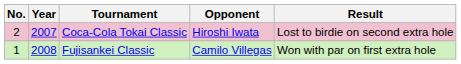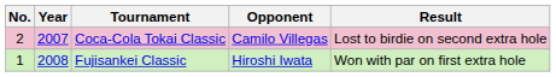Coca-Cola Tokai Classic | Opponent: Hiroshi Iwata -> Camilo Villegas
Fujisankei Classic | Opponent: Camilo Villegas -> Hiroshi Iwata
